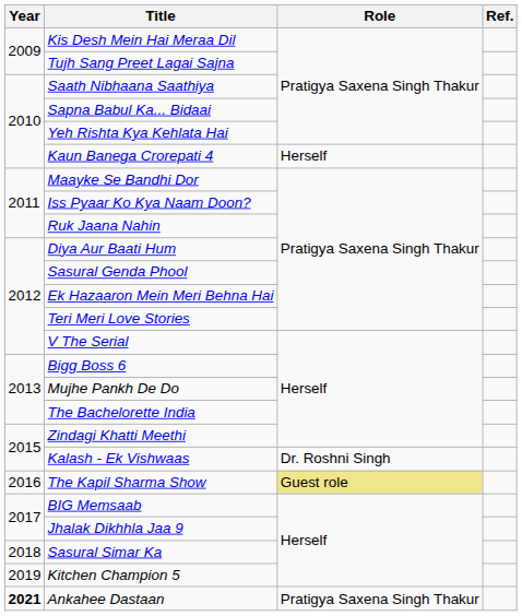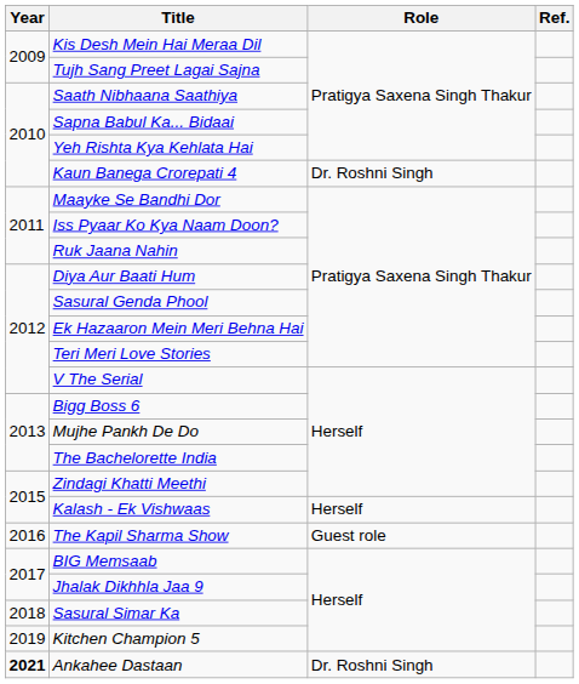Kaun Banega Crorepati 4 | Role: Herself -> Dr. Roshni Singh
Kalash - Ek Vishwaas | Role: Dr. Roshni Singh -> Herself
The Kapil Sharma Show | Role: khaki background -> no background
Ankahee Dastaan | Role: Pratigya Saxena Singh Thakur -> Dr. Roshni Singh
